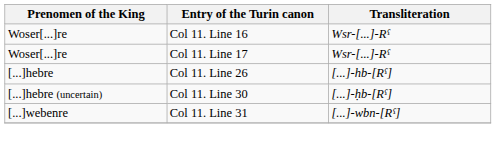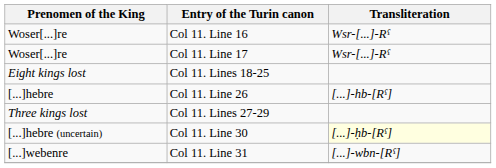+ row: Eight kings lost | Col 11. Lines 18-25
+ row: Three kings lost | Col 11. Lines 27-29
Col 11. Line 30 | Transliteration: no background -> lightyellow background
